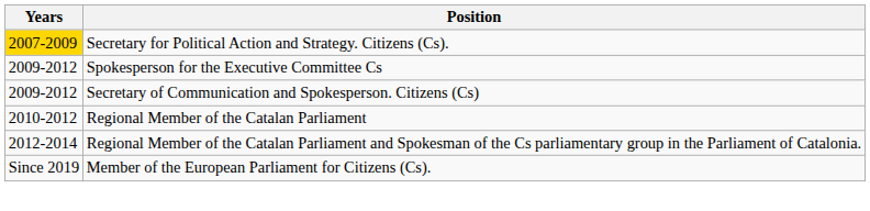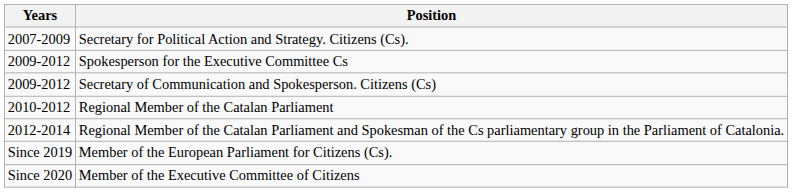Secretary for Political Action and Strategy. Citizens (Cs). | Years: gold background -> no background
+ row: Since 2020 | Member of the Executive Committee of Citizens
